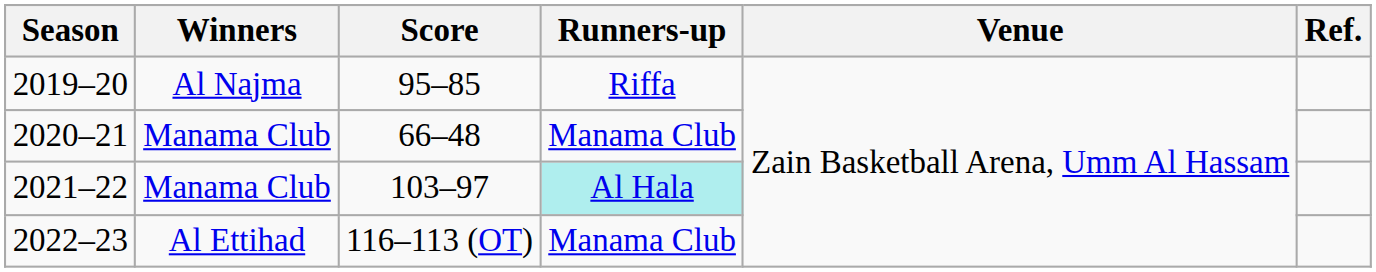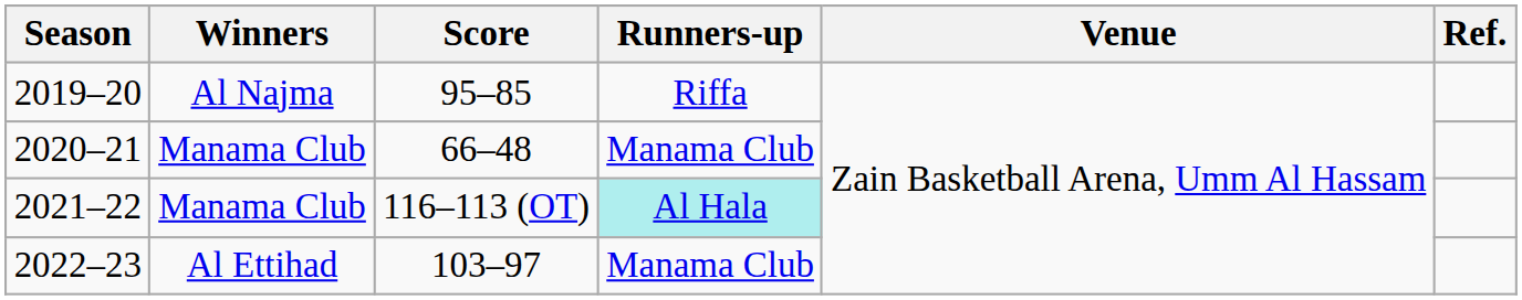2021–22 | Score: 103–97 -> 116–113 (OT)
2022–23 | Score: 116–113 (OT) -> 103–97
